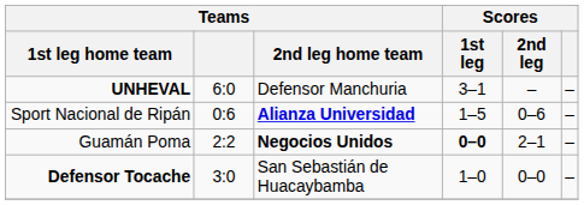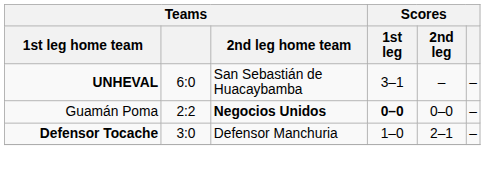UNHEVAL | Teams / 2nd leg home team: Defensor Manchuria -> San Sebastián de Huacaybamba
- row: Sport Nacional de Ripán | 0:6 | Alianza Universidad | 1–5 | 0–6 | –
Guamán Poma | Scores / 2nd leg: 2–1 -> 0–0
Defensor Tocache | Teams / 2nd leg home team: San Sebastián de Huacaybamba -> Defensor Manchuria
Defensor Tocache | Scores / 2nd leg: 0–0 -> 2–1
